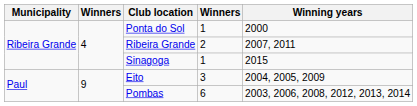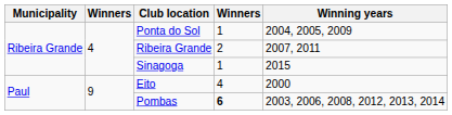Ponta do Sol | Winning years: 2000 -> 2004, 2005, 2009
Eito | column 4: 3 -> 4
Eito | Winning years: 2004, 2005, 2009 -> 2000
Pombas | column 4: normal -> bold
